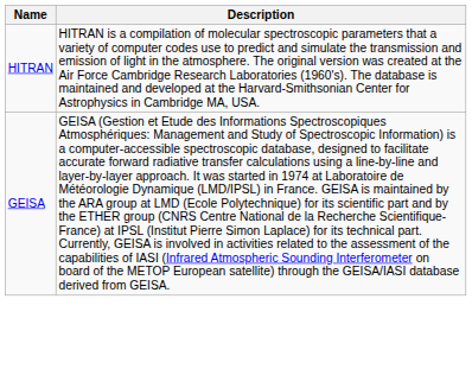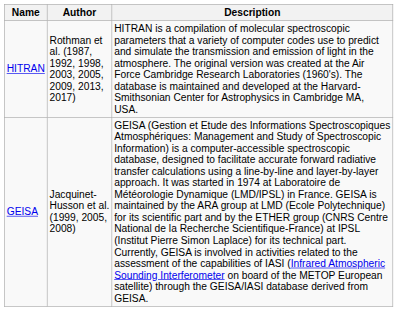+ column: Author | Rothman et al. (1987, 1992, 1998, 2003, 2005, 2009, 2013, 2017) | Jacquinet-Husson et al. (1999, 2005, 2008)
